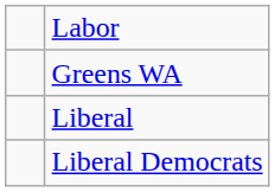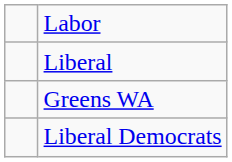rows swapped: Liberal <-> Greens WA
